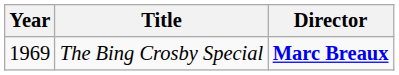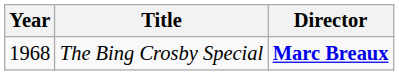The Bing Crosby Special | Year: 1969 -> 1968
